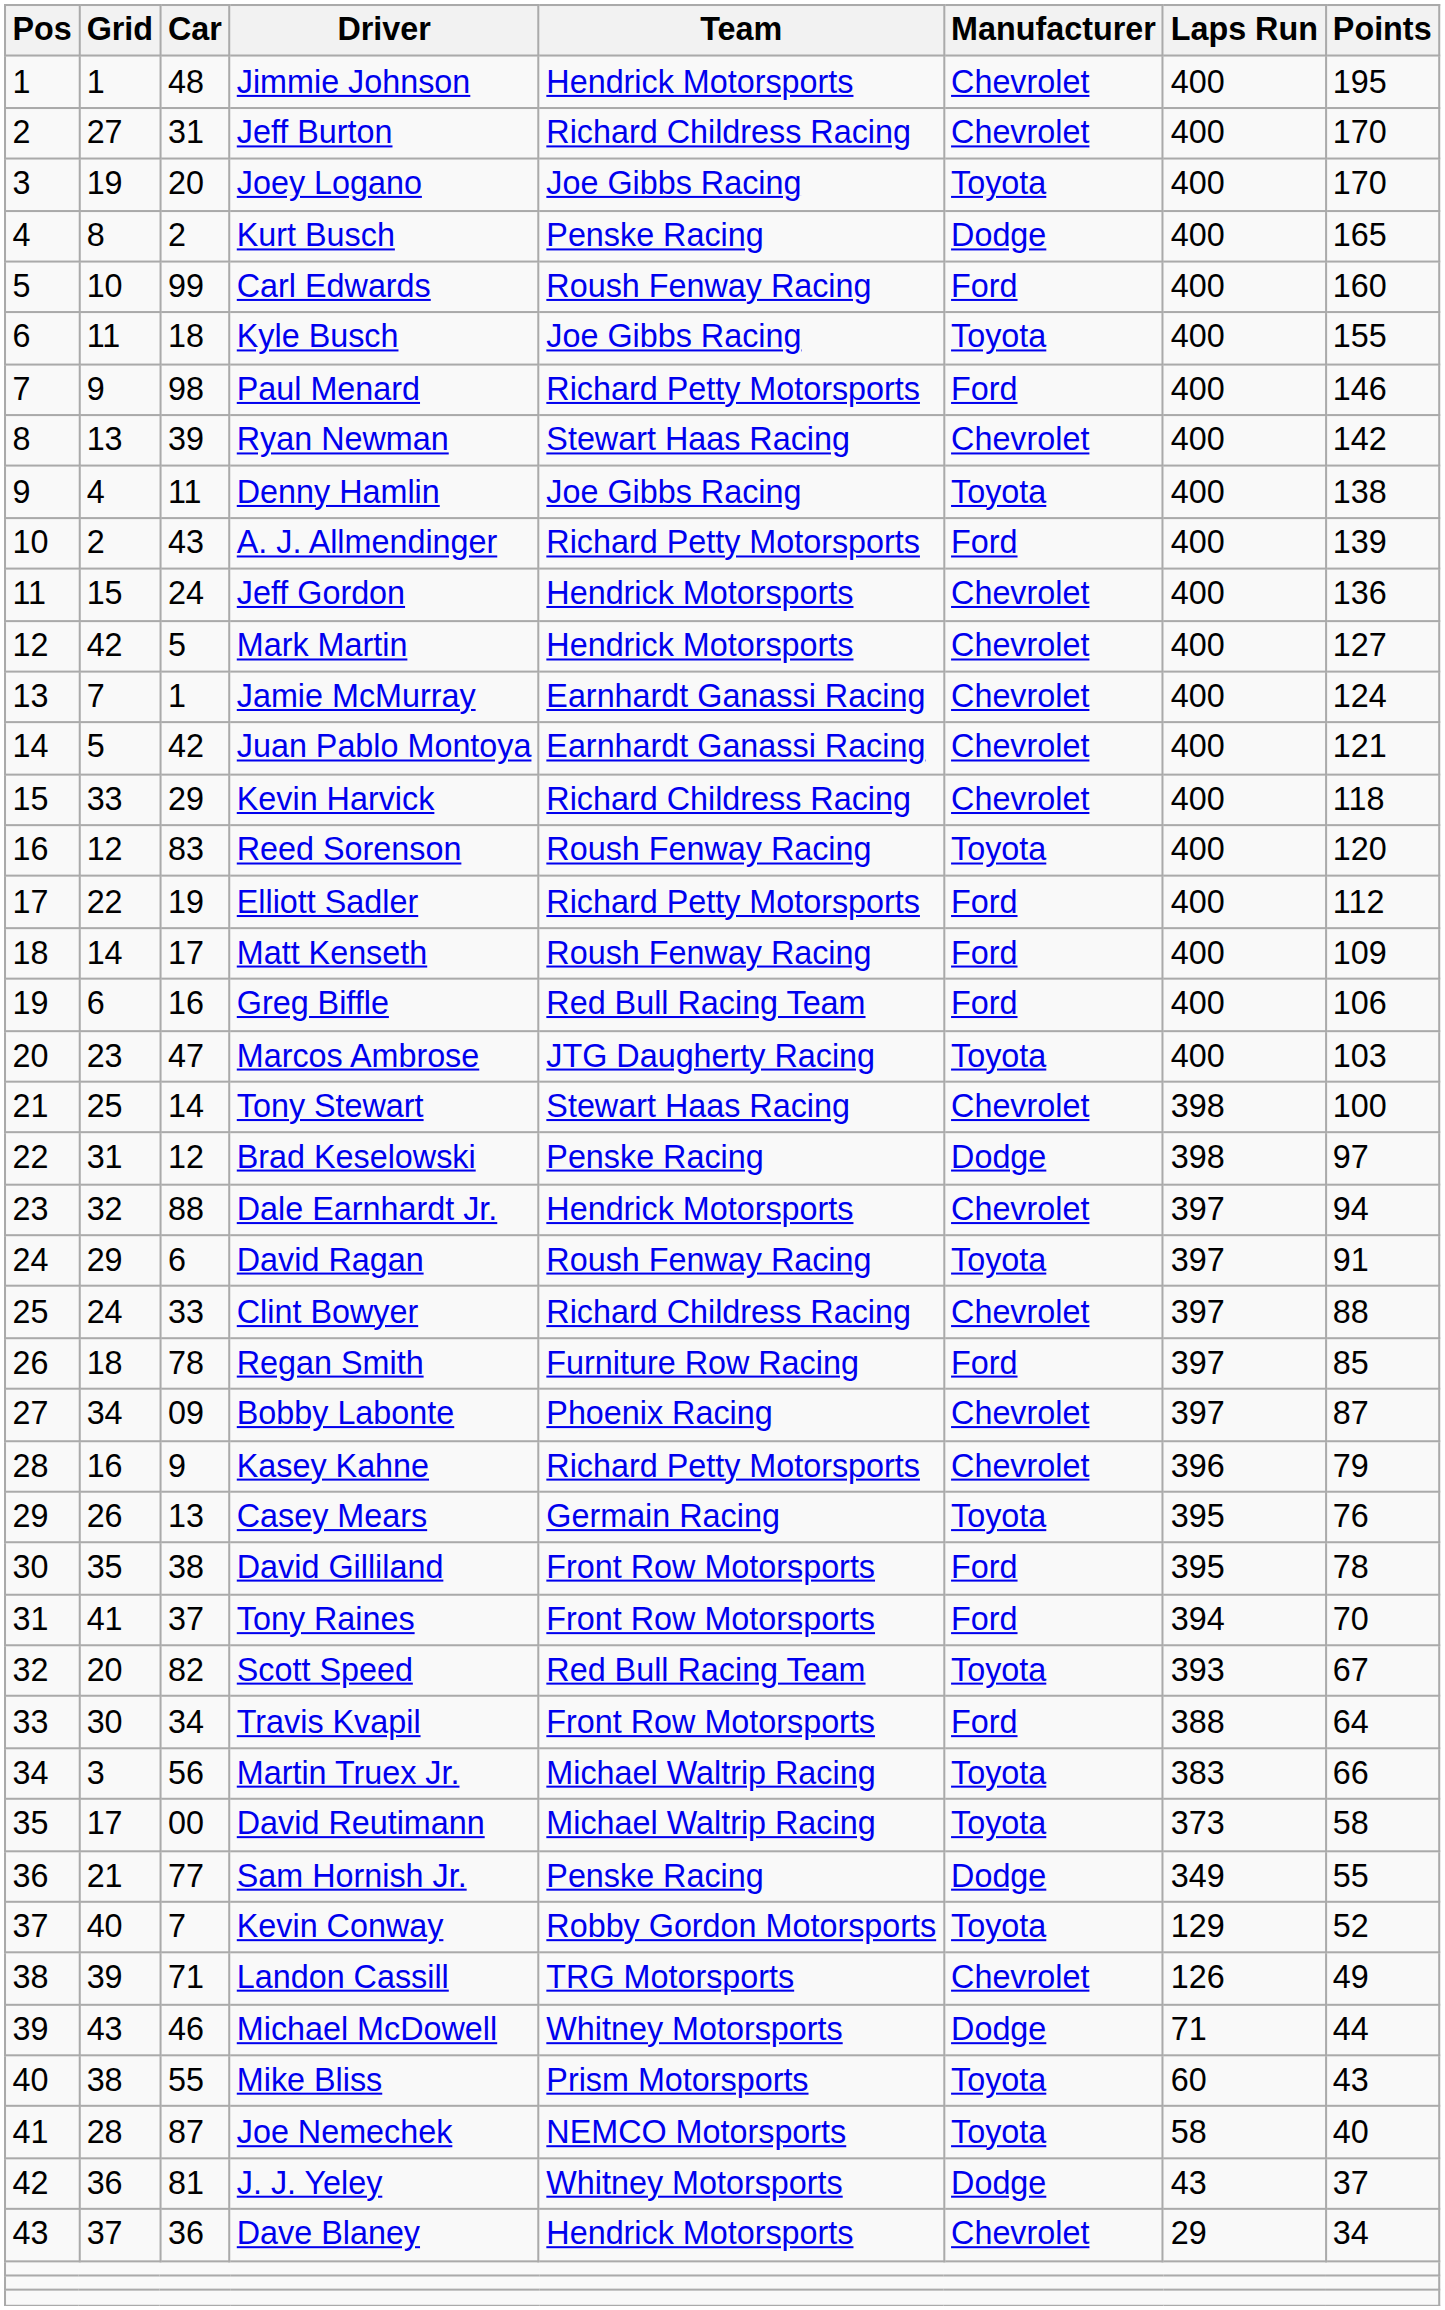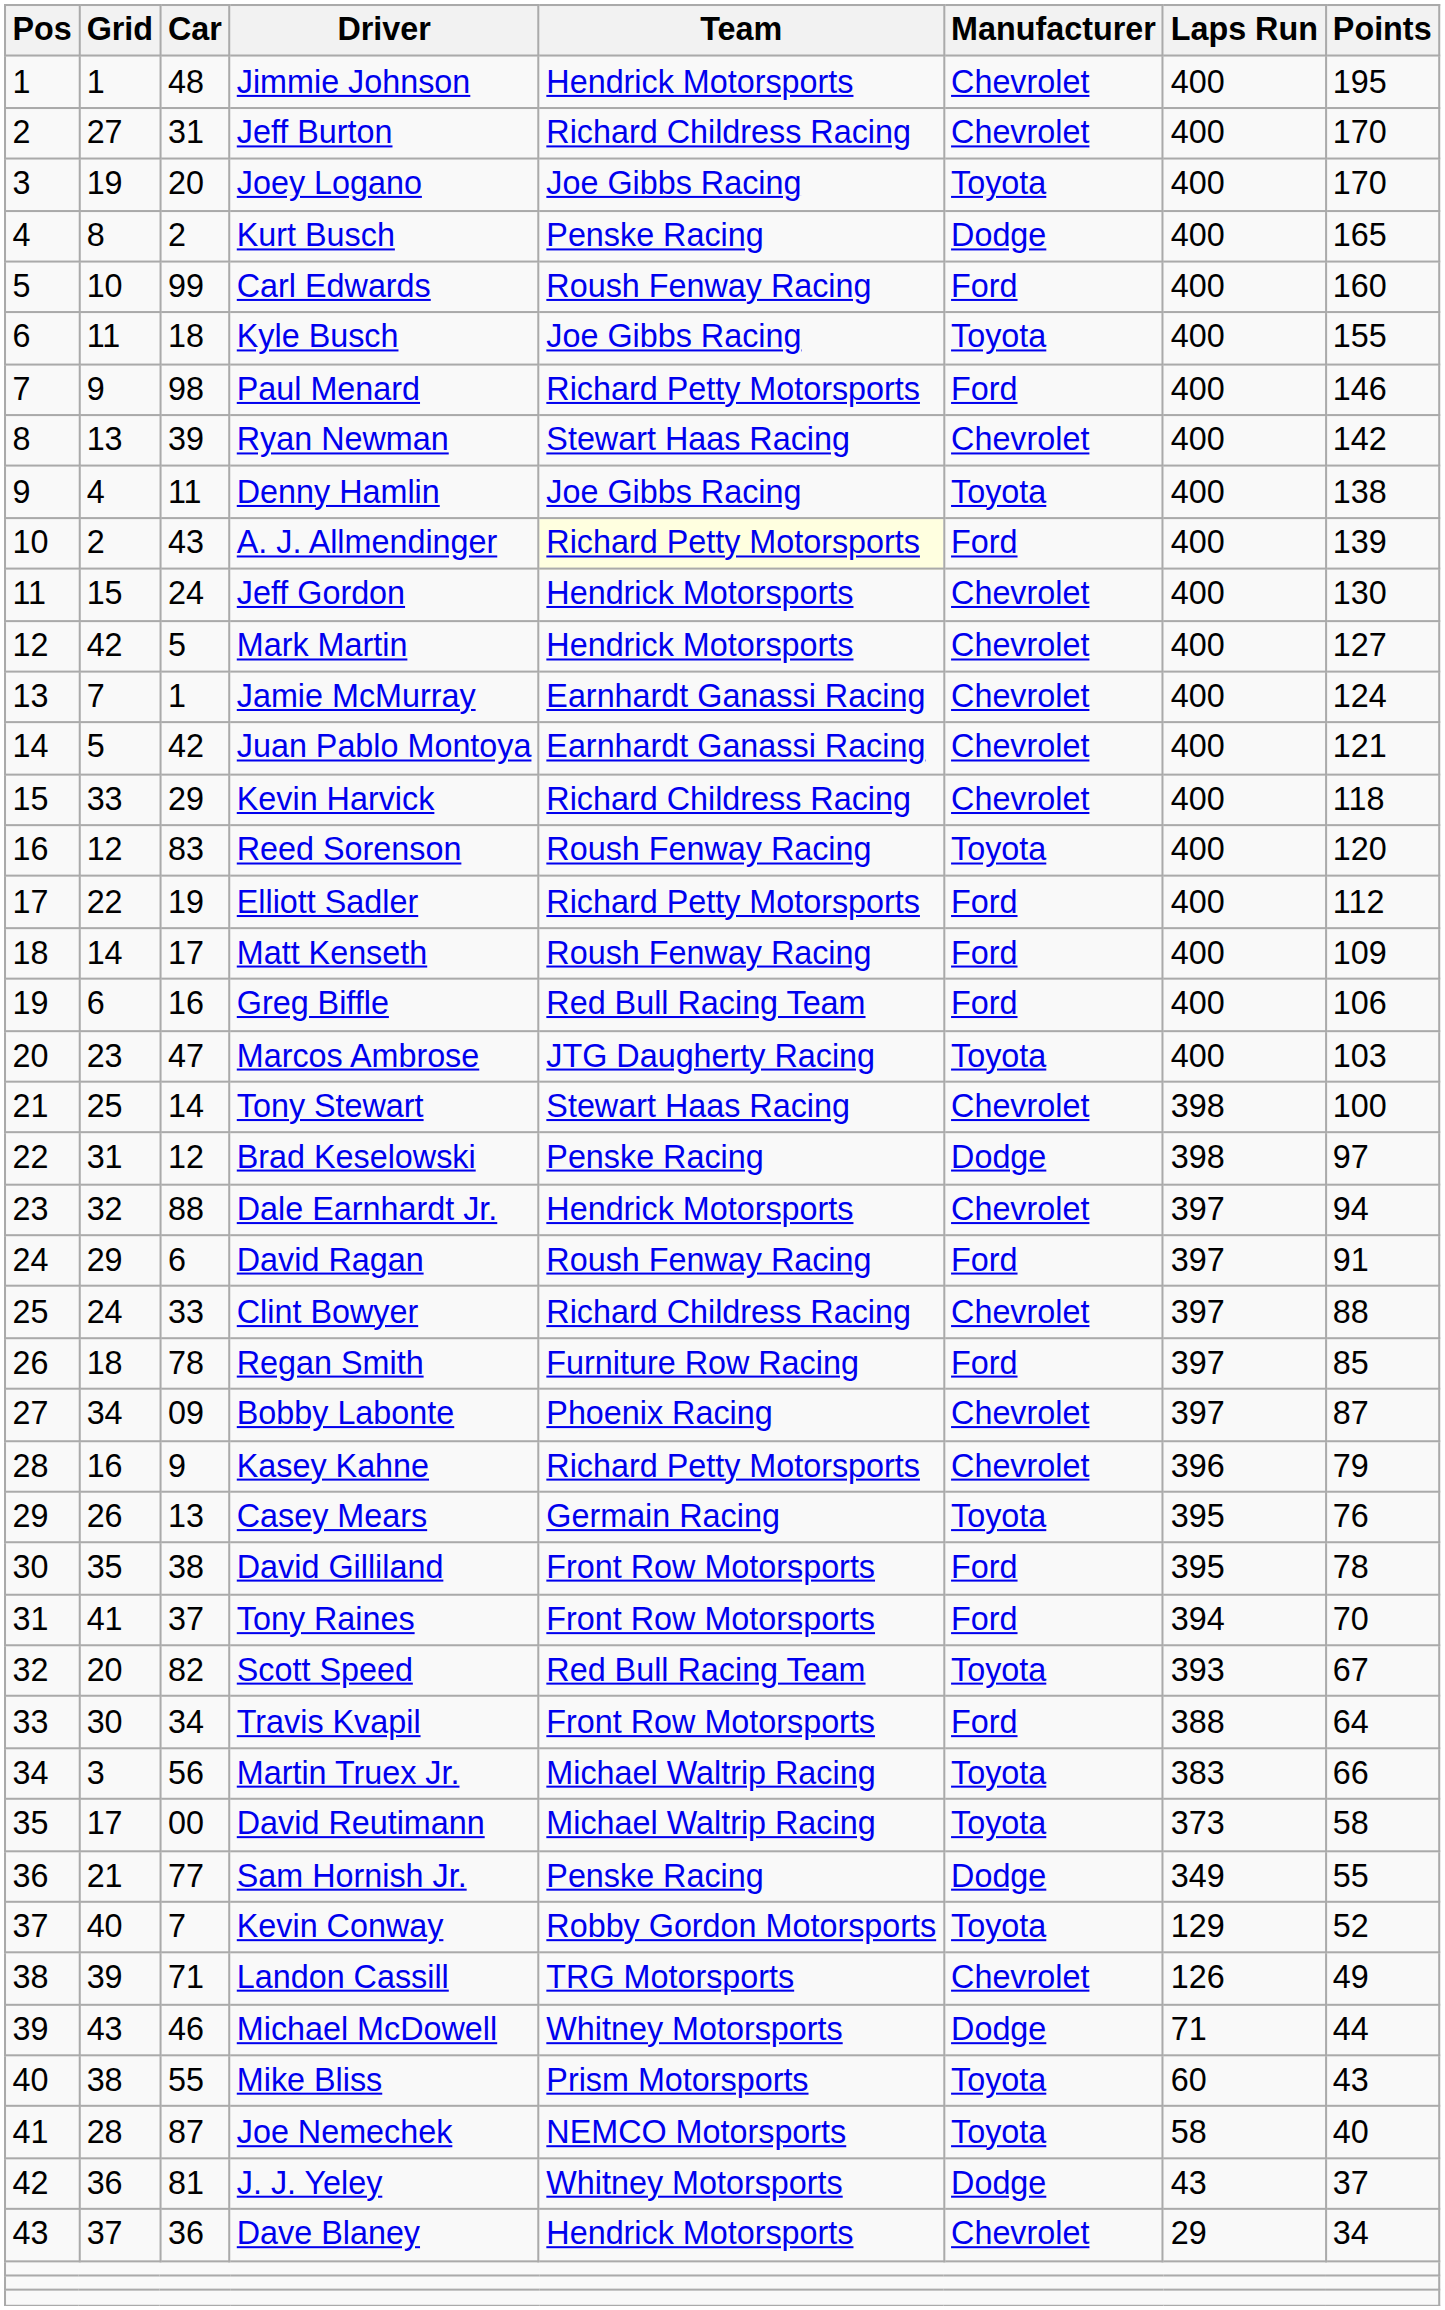A. J. Allmendinger | Team: no background -> lightyellow background
Jeff Gordon | Points: 136 -> 130
David Ragan | Manufacturer: Toyota -> Ford
